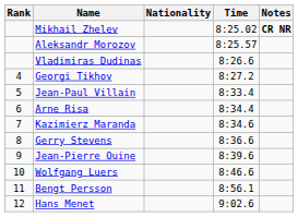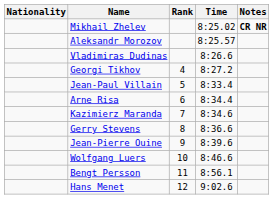columns swapped: Rank <-> Nationality
